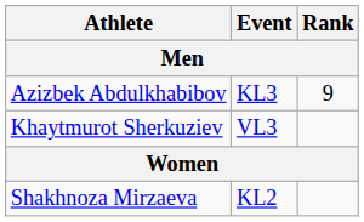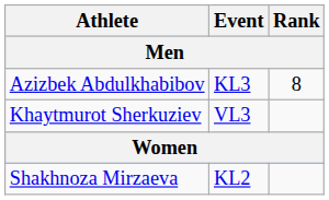Azizbek Abdulkhabibov | Rank: 9 -> 8
